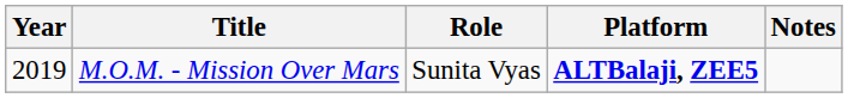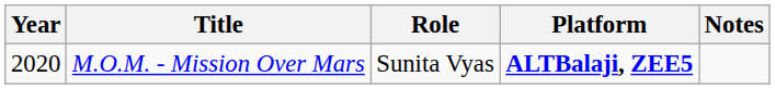M.O.M. - Mission Over Mars | Year: 2019 -> 2020
